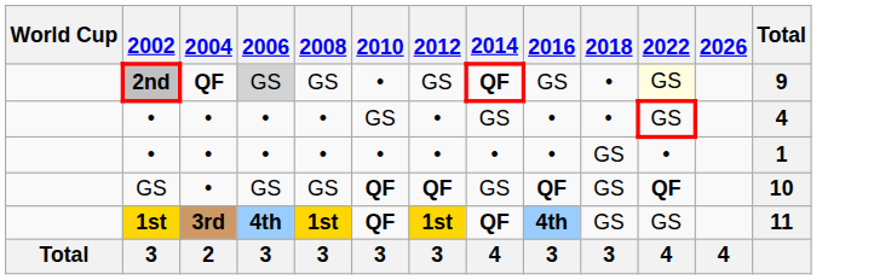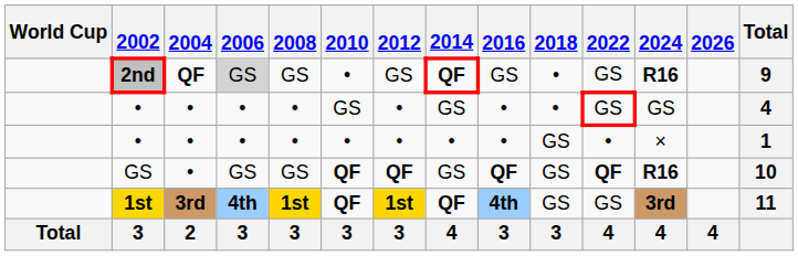+ column: 2024 | R16 | GS | × | R16 | 3rd | 4
2nd | 2022: lightyellow background -> no background
